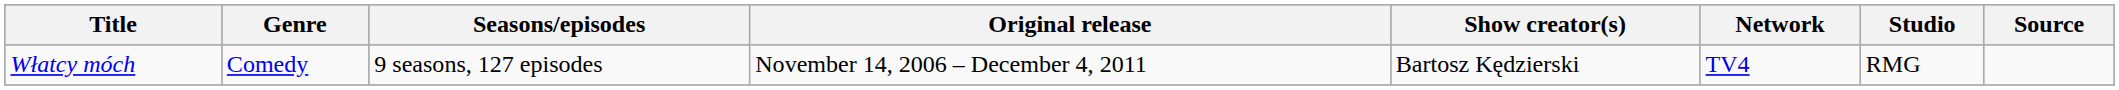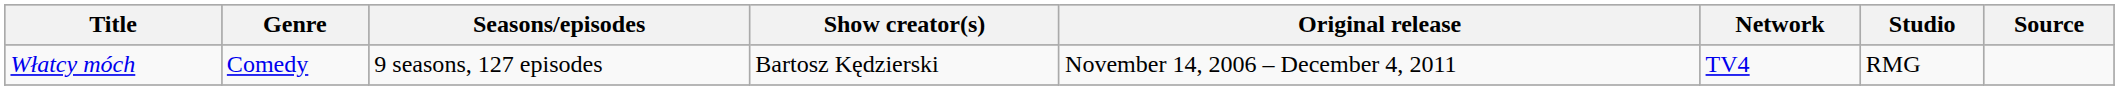columns swapped: Show creator(s) <-> Original release
